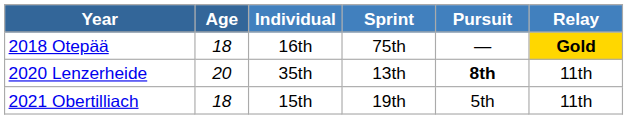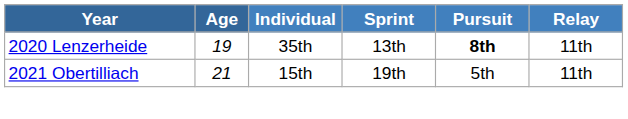- row: 2018 Otepää | 18 | 16th | 75th | — | Gold
2020 Lenzerheide | Age: 20 -> 19
2021 Obertilliach | Age: 18 -> 21
